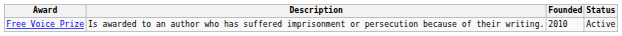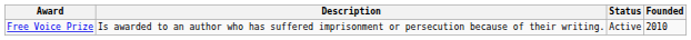columns swapped: Founded <-> Status
